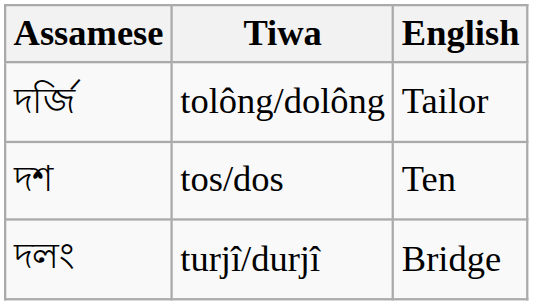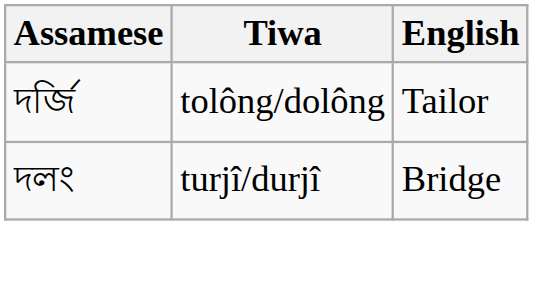- row: দশ | tos/dos | Ten
